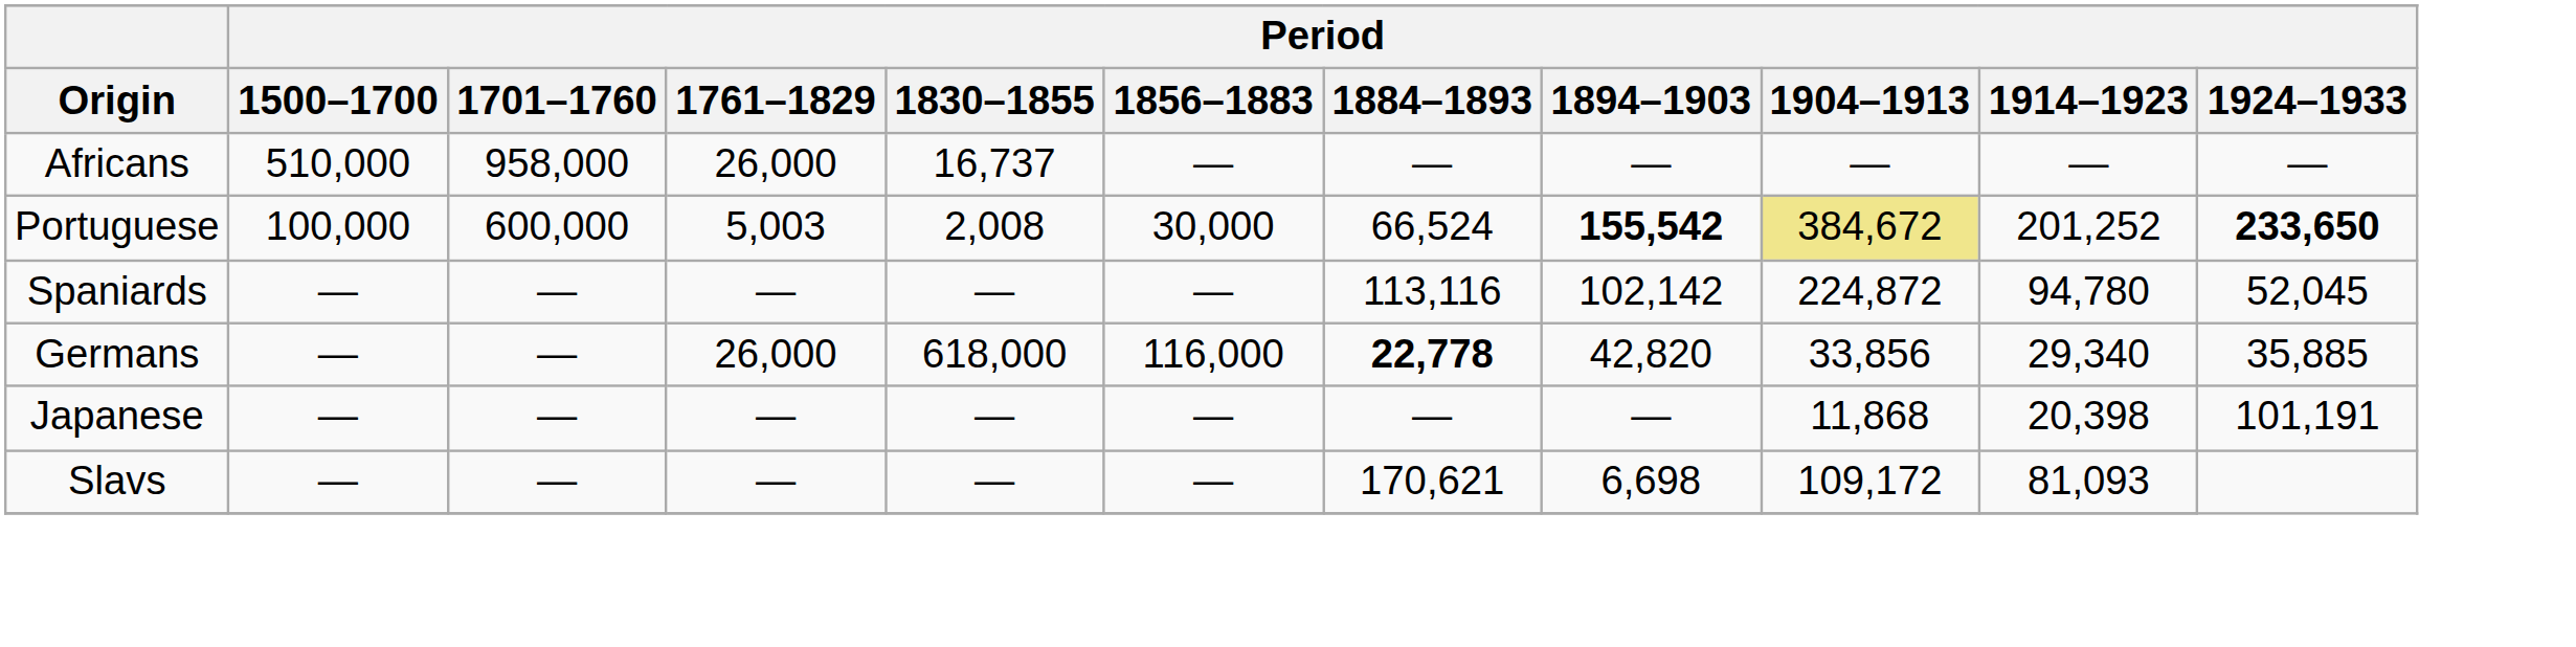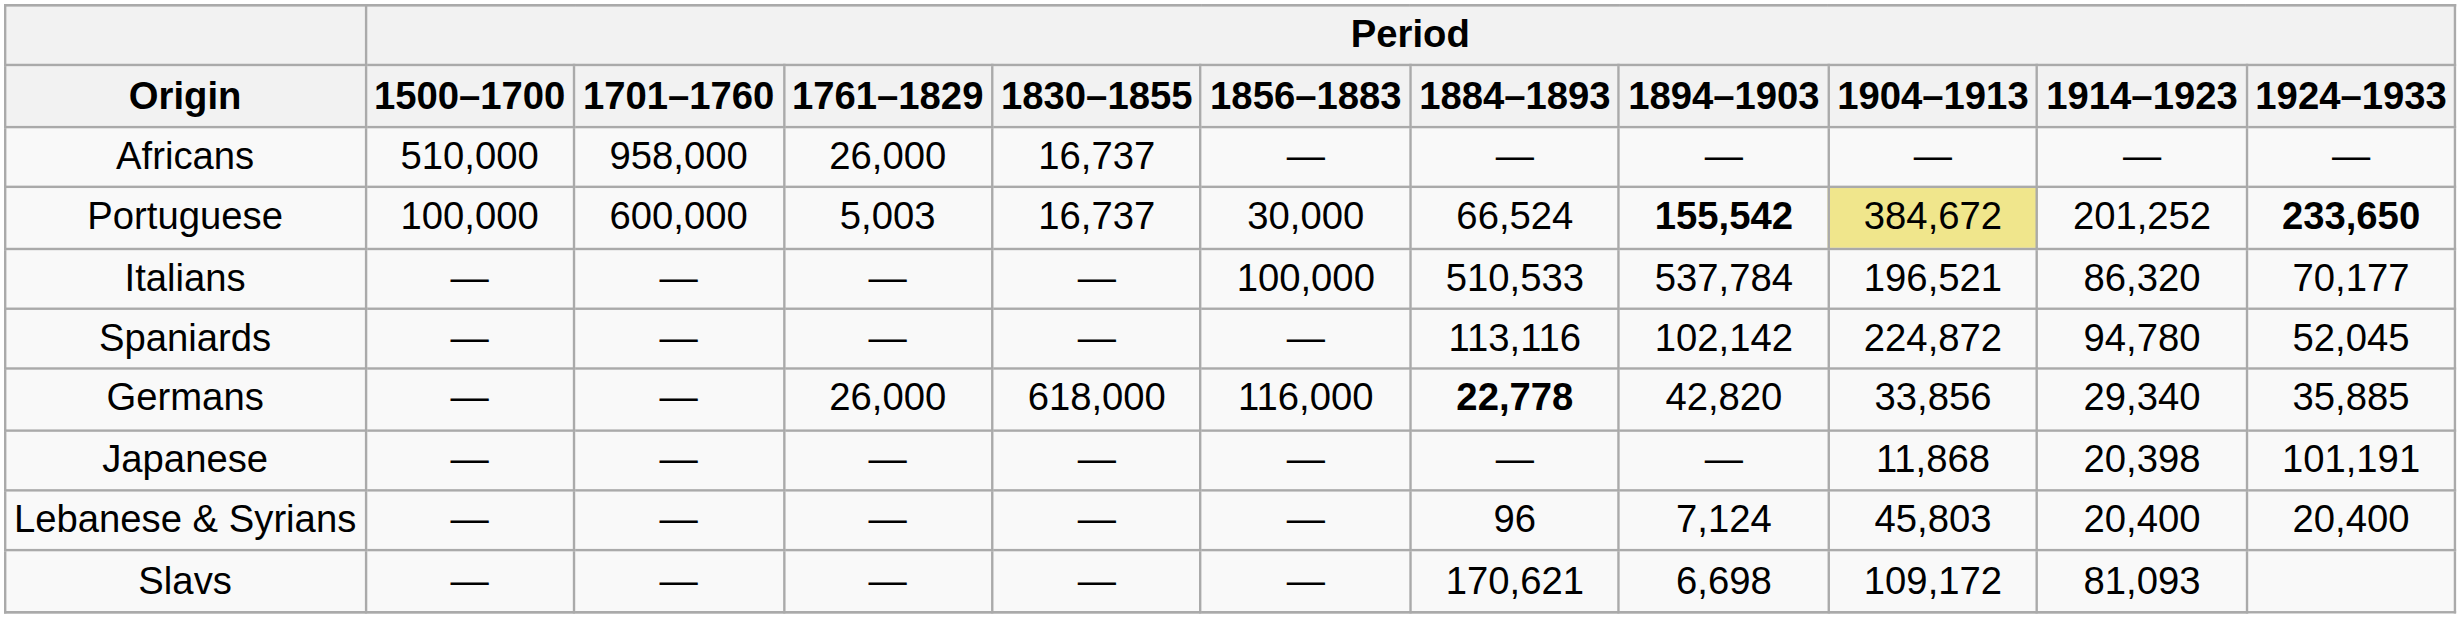Portuguese | Period / 1830–1855: 2,008 -> 16,737
+ row: Italians | — | — | — | — | 100,000 | 510,533 | 537,784 | 196,521 | 86,320 | 70,177
+ row: Lebanese & Syrians | — | — | — | — | — | 96 | 7,124 | 45,803 | 20,400 | 20,400
